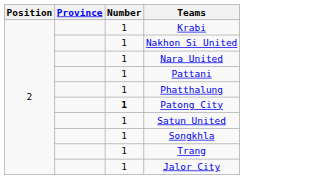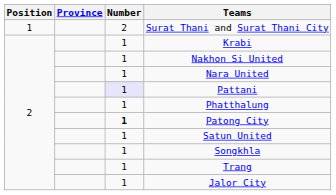+ row: 1 | 2 | Surat Thani and Surat Thani City
Pattani | Number: no background -> lavender background
